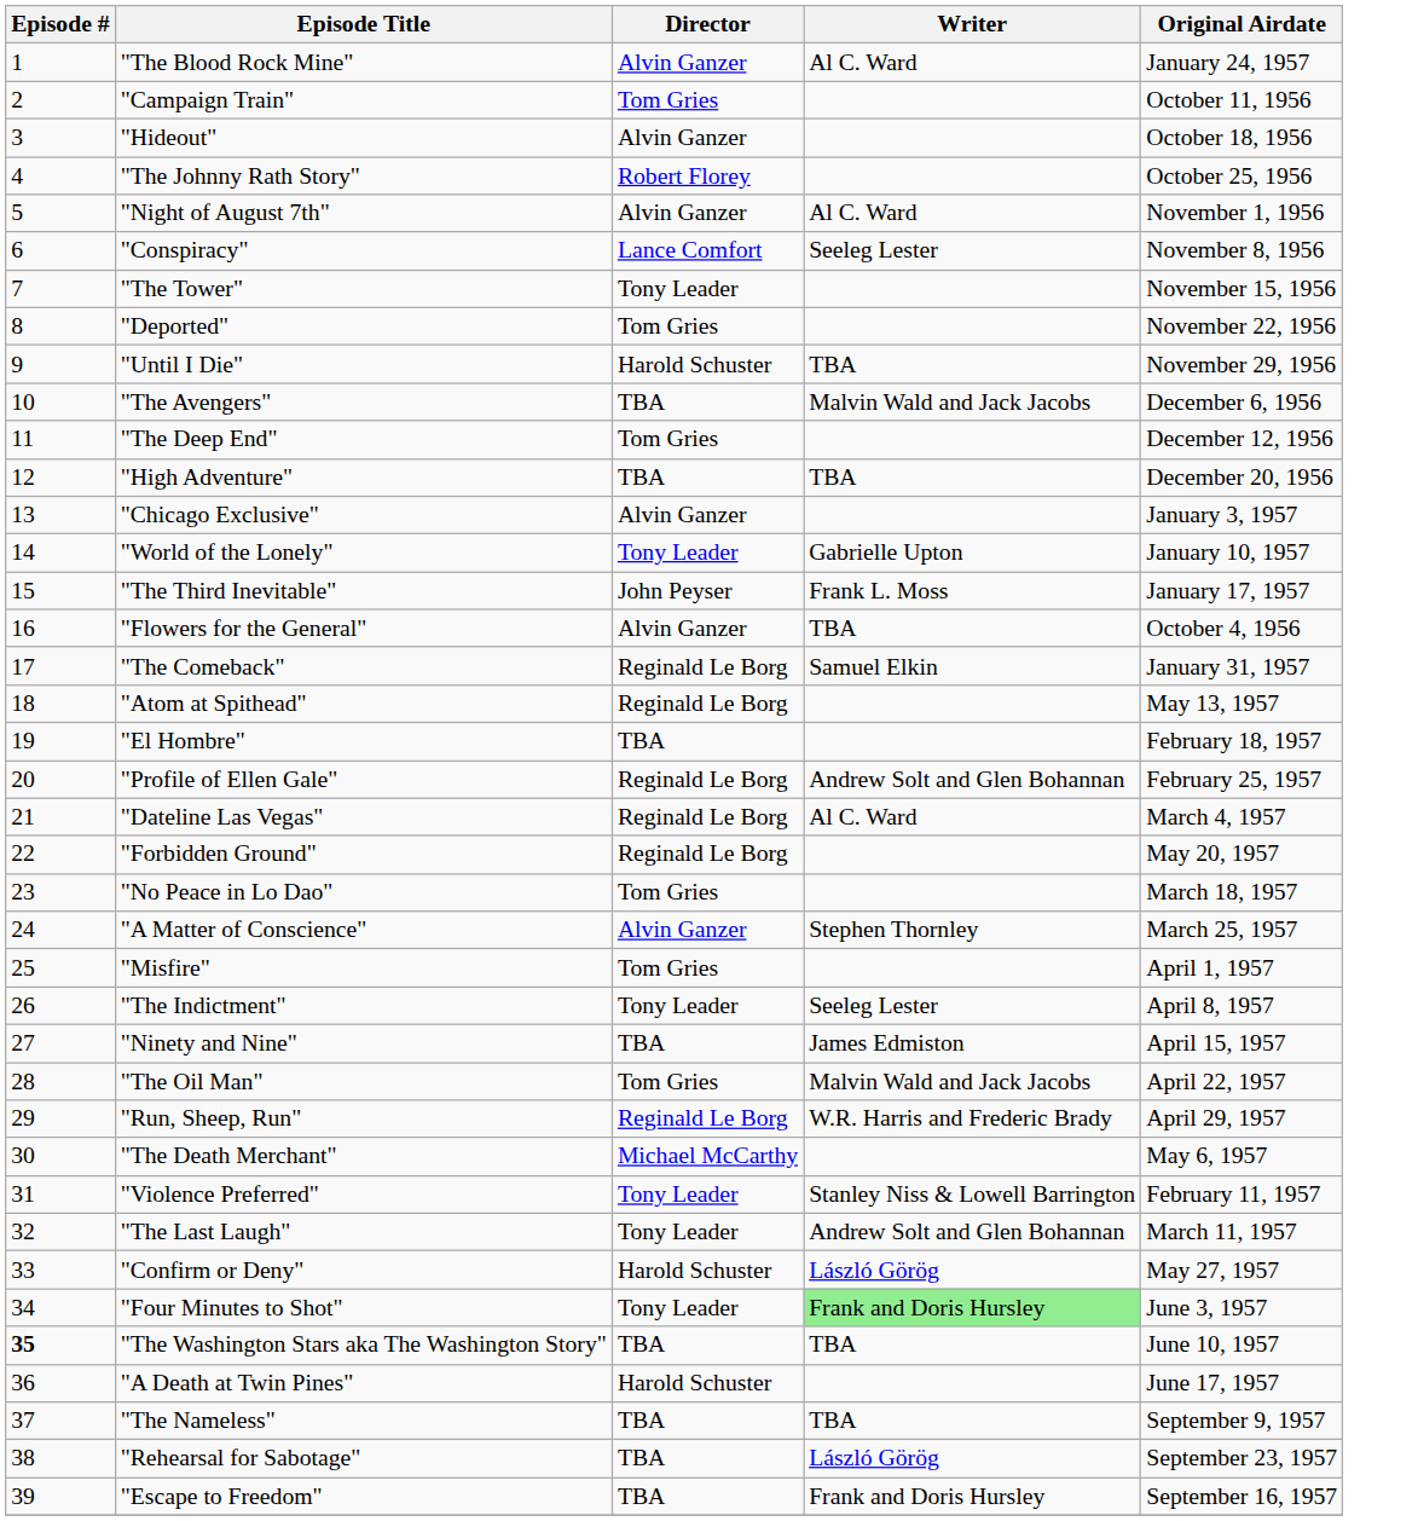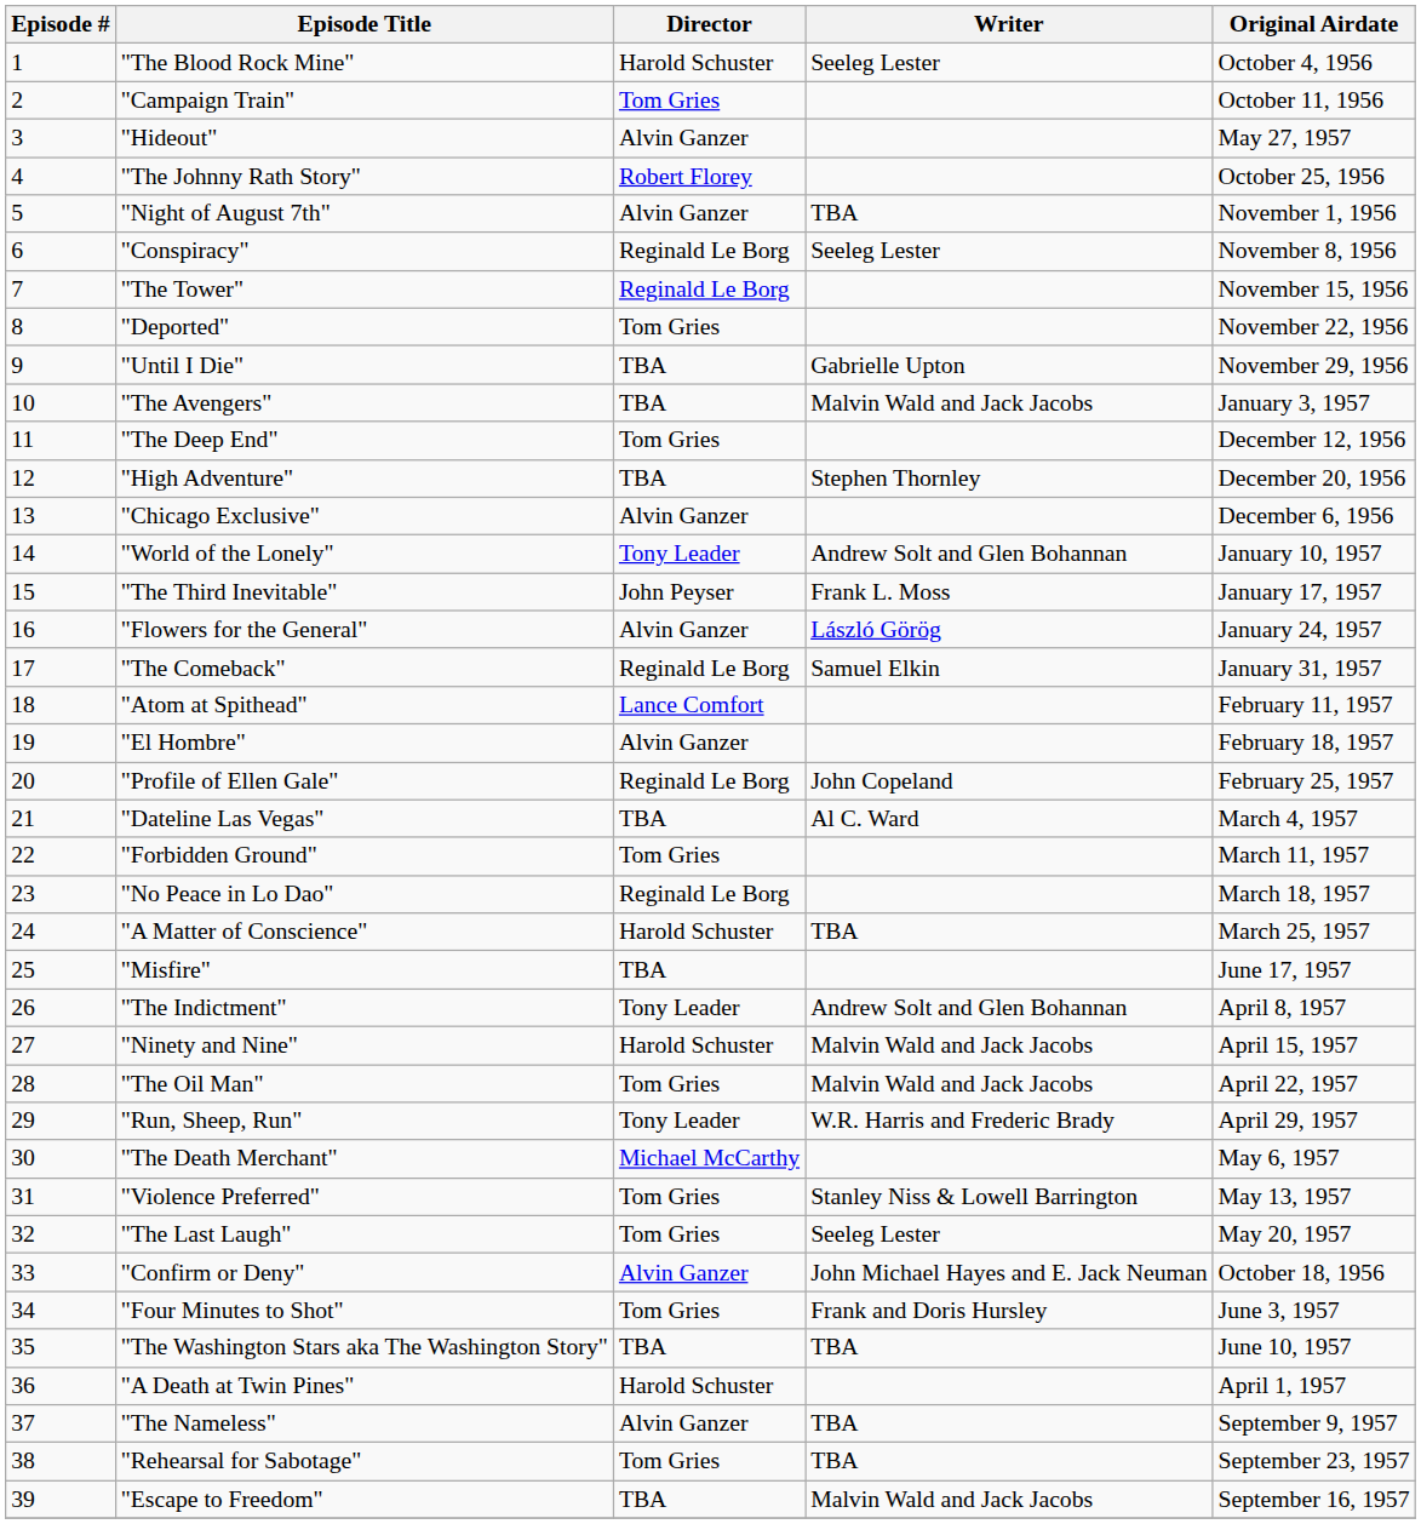"The Blood Rock Mine" | Director: Alvin Ganzer -> Harold Schuster
"The Blood Rock Mine" | Writer: Al C. Ward -> Seeleg Lester
"The Blood Rock Mine" | Original Airdate: January 24, 1957 -> October 4, 1956
"Hideout" | Original Airdate: October 18, 1956 -> May 27, 1957
"Night of August 7th" | Writer: Al C. Ward -> TBA
"Conspiracy" | Director: Lance Comfort -> Reginald Le Borg
"The Tower" | Director: Tony Leader -> Reginald Le Borg
"Until I Die" | Director: Harold Schuster -> TBA
"Until I Die" | Writer: TBA -> Gabrielle Upton
"The Avengers" | Original Airdate: December 6, 1956 -> January 3, 1957
"High Adventure" | Writer: TBA -> Stephen Thornley
"Chicago Exclusive" | Original Airdate: January 3, 1957 -> December 6, 1956
"World of the Lonely" | Writer: Gabrielle Upton -> Andrew Solt and Glen Bohannan
"Flowers for the General" | Writer: TBA -> László Görög
"Flowers for the General" | Original Airdate: October 4, 1956 -> January 24, 1957
"Atom at Spithead" | Director: Reginald Le Borg -> Lance Comfort
"Atom at Spithead" | Original Airdate: May 13, 1957 -> February 11, 1957
"El Hombre" | Director: TBA -> Alvin Ganzer
"Profile of Ellen Gale" | Writer: Andrew Solt and Glen Bohannan -> John Copeland
"Dateline Las Vegas" | Director: Reginald Le Borg -> TBA
"Forbidden Ground" | Director: Reginald Le Borg -> Tom Gries
"Forbidden Ground" | Original Airdate: May 20, 1957 -> March 11, 1957
"No Peace in Lo Dao" | Director: Tom Gries -> Reginald Le Borg
"A Matter of Conscience" | Director: Alvin Ganzer -> Harold Schuster
"A Matter of Conscience" | Writer: Stephen Thornley -> TBA
"Misfire" | Director: Tom Gries -> TBA
"Misfire" | Original Airdate: April 1, 1957 -> June 17, 1957
"The Indictment" | Writer: Seeleg Lester -> Andrew Solt and Glen Bohannan
"Ninety and Nine" | Director: TBA -> Harold Schuster
"Ninety and Nine" | Writer: James Edmiston -> Malvin Wald and Jack Jacobs
"Run, Sheep, Run" | Director: Reginald Le Borg -> Tony Leader
"Violence Preferred" | Director: Tony Leader -> Tom Gries
"Violence Preferred" | Original Airdate: February 11, 1957 -> May 13, 1957
"The Last Laugh" | Director: Tony Leader -> Tom Gries
"The Last Laugh" | Writer: Andrew Solt and Glen Bohannan -> Seeleg Lester
"The Last Laugh" | Original Airdate: March 11, 1957 -> May 20, 1957
"Confirm or Deny" | Director: Harold Schuster -> Alvin Ganzer
"Confirm or Deny" | Writer: László Görög -> John Michael Hayes and E. Jack Neuman
"Confirm or Deny" | Original Airdate: May 27, 1957 -> October 18, 1956
"Four Minutes to Shot" | Director: Tony Leader -> Tom Gries
"Four Minutes to Shot" | Writer: lightgreen background -> no background
"The Washington Stars aka The Washington Story" | Episode #: bold -> normal
"A Death at Twin Pines" | Original Airdate: June 17, 1957 -> April 1, 1957
"The Nameless" | Director: TBA -> Alvin Ganzer
"Rehearsal for Sabotage" | Director: TBA -> Tom Gries
"Rehearsal for Sabotage" | Writer: László Görög -> TBA
"Escape to Freedom" | Writer: Frank and Doris Hursley -> Malvin Wald and Jack Jacobs
